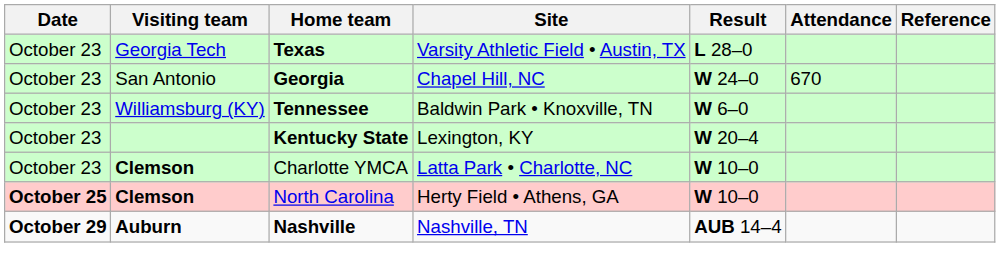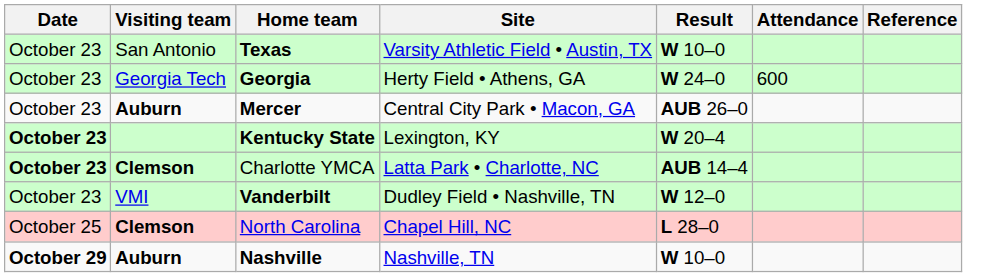Texas | Visiting team: Georgia Tech -> San Antonio
Texas | Result: L 28–0 -> W 10–0
Georgia | Visiting team: San Antonio -> Georgia Tech
Georgia | Site: Chapel Hill, NC -> Herty Field • Athens, GA
Georgia | Attendance: 670 -> 600
+ row: October 23 | Auburn | Mercer | Central City Park • Macon, GA | AUB 26–0
- row: October 23 | Williamsburg (KY) | Tennessee | Baldwin Park • Knoxville, TN | W 6–0
Kentucky State | Date: normal -> bold
Charlotte YMCA | Date: normal -> bold
Charlotte YMCA | Result: W 10–0 -> AUB 14–4
+ row: October 23 | VMI | Vanderbilt | Dudley Field • Nashville, TN | W 12–0
North Carolina | Date: bold -> normal
North Carolina | Site: Herty Field • Athens, GA -> Chapel Hill, NC
North Carolina | Result: W 10–0 -> L 28–0
Nashville | Result: AUB 14–4 -> W 10–0
